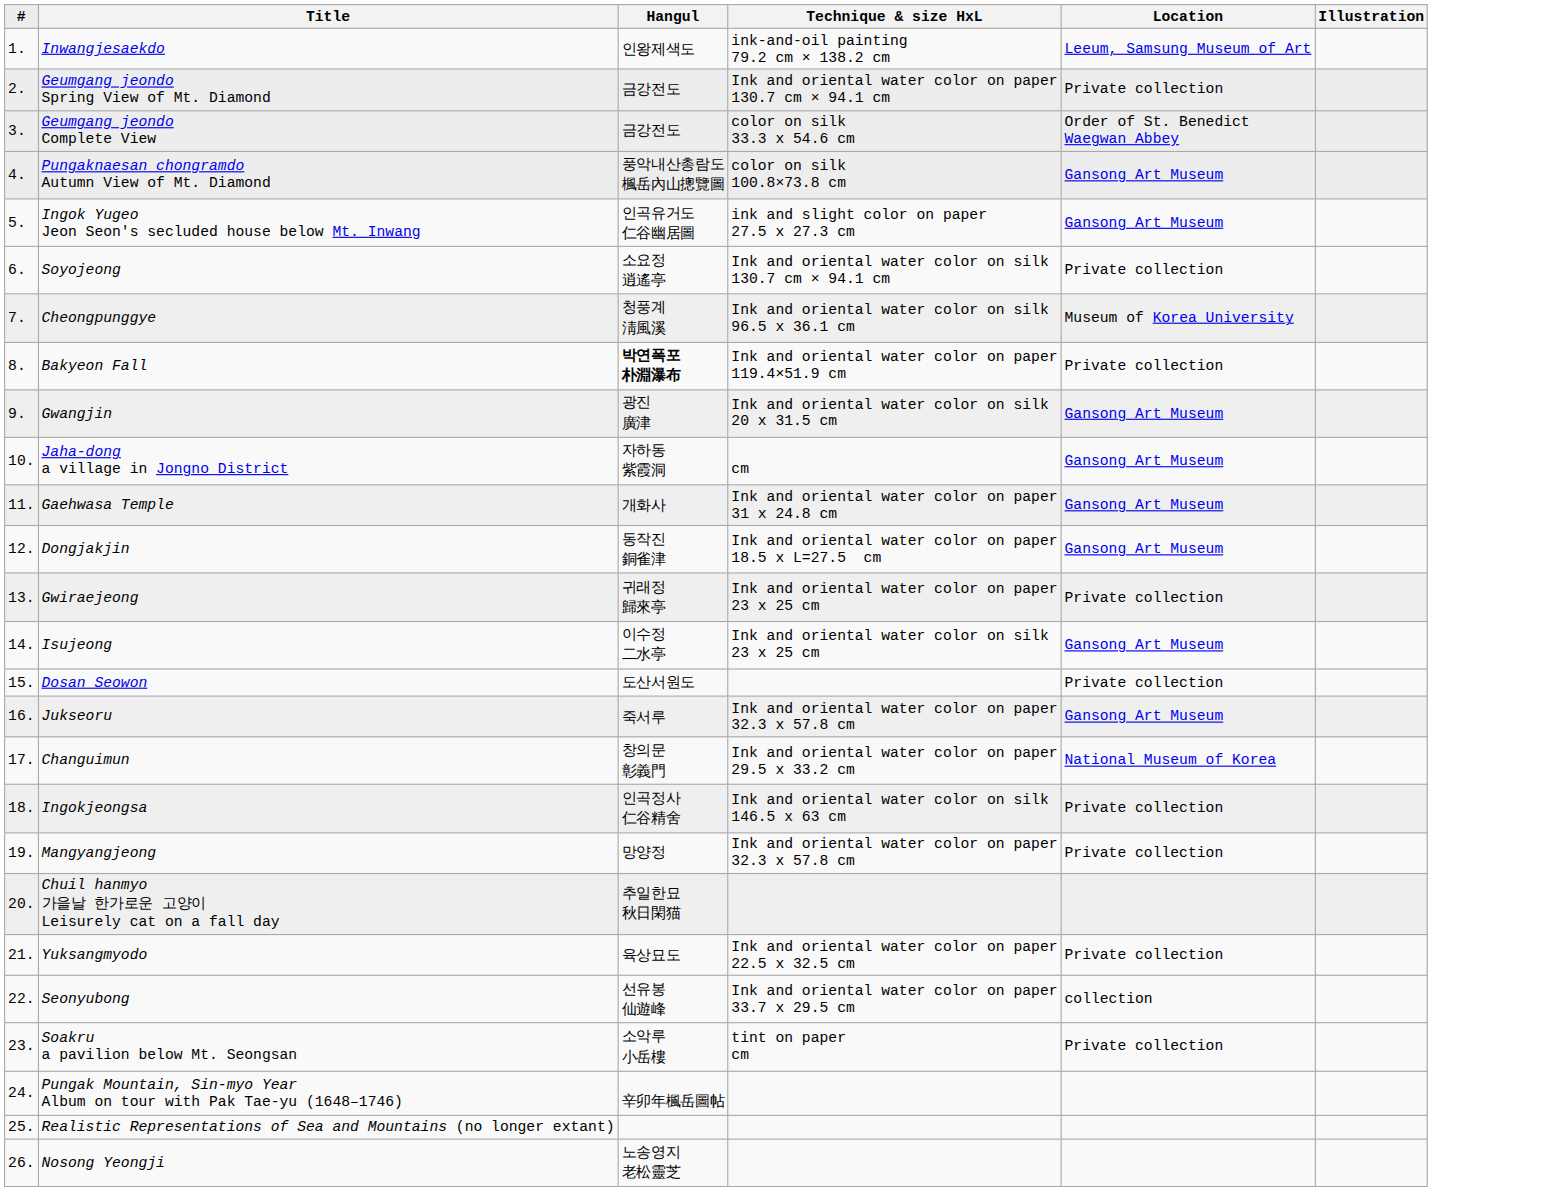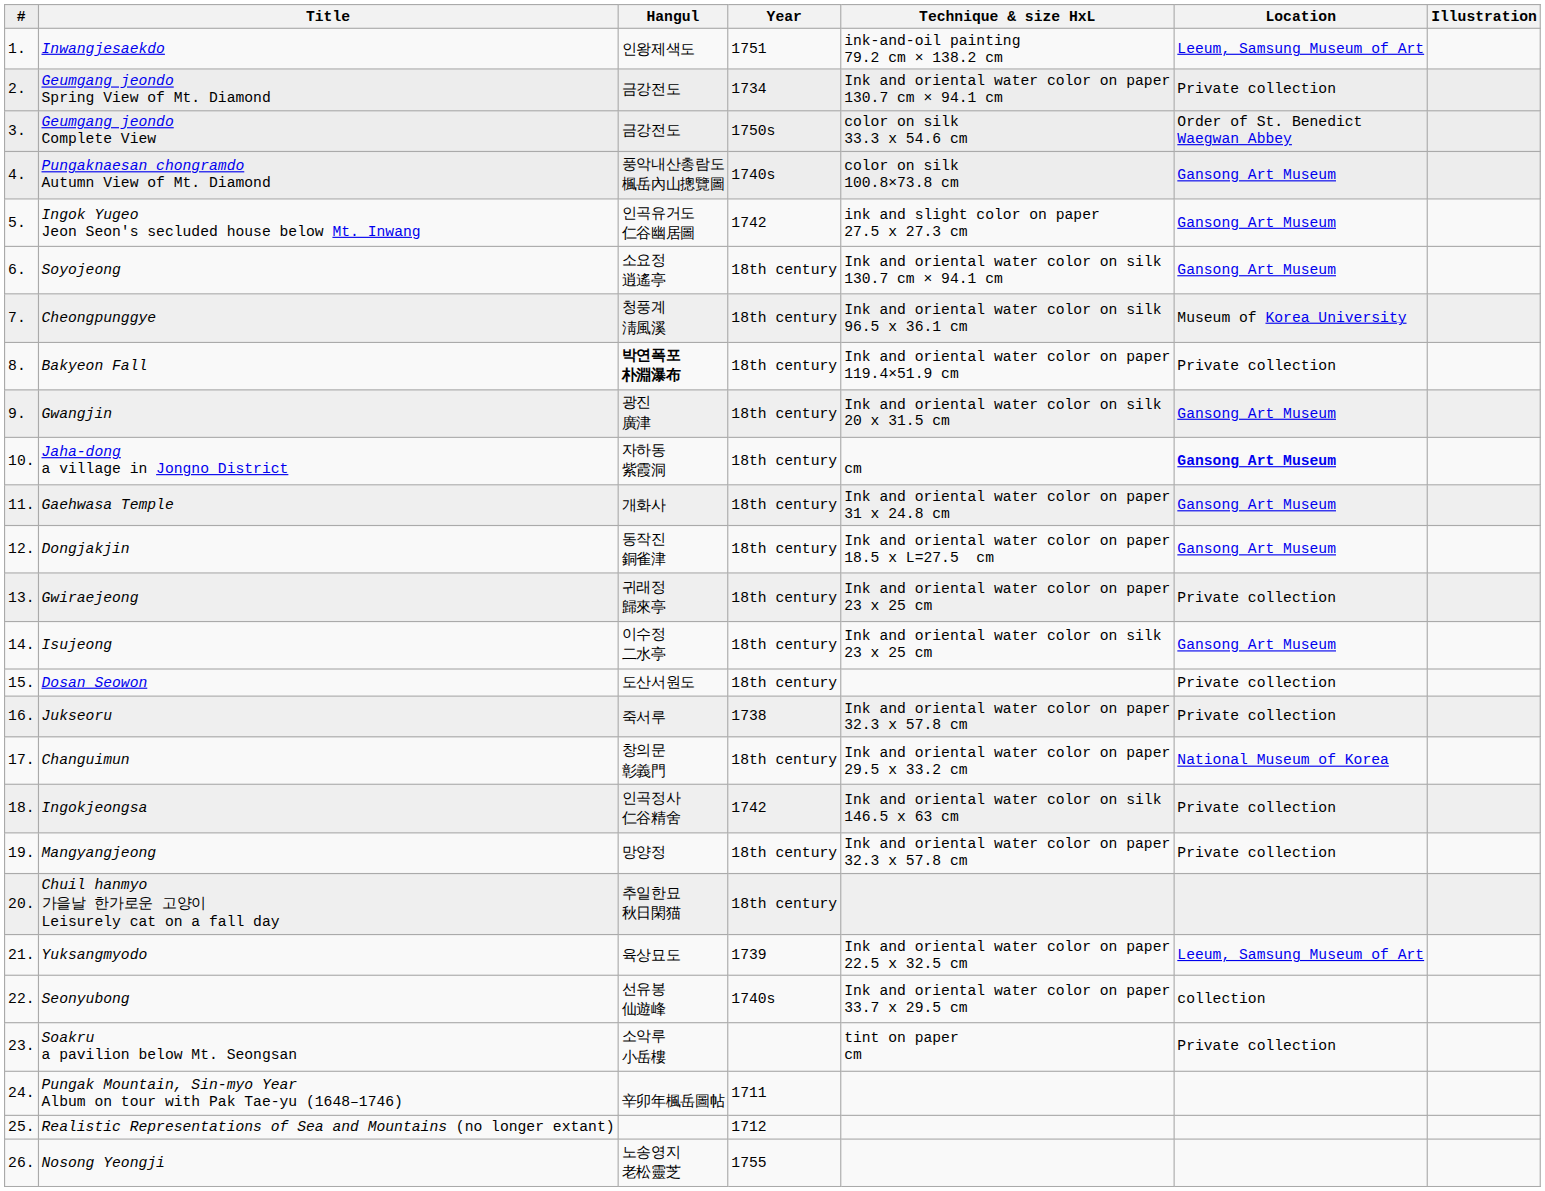+ column: Year | 1751 | 1734 | 1750s | 1740s | 1742 | 18th century | 18th century | 18th century | 18th century | 18th century | 18th century | 18th century | 18th century | 18th century | 18th century | 1738 | 18th century | 1742 | 18th century | 18th century | 1739 | 1740s | 1711 | 1712 | 1755
Soyojeong | Location: Private collection -> Gansong Art Museum
Jaha-dong a village in Jongno District | Location: normal -> bold
Jukseoru | Location: Gansong Art Museum -> Private collection
Yuksangmyodo | Location: Private collection -> Leeum, Samsung Museum of Art
